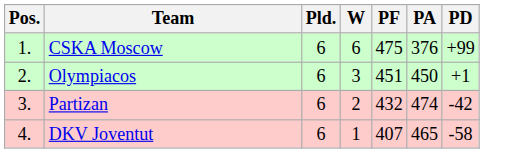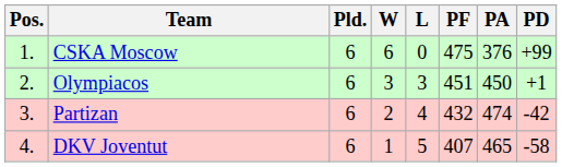+ column: L | 0 | 3 | 4 | 5
